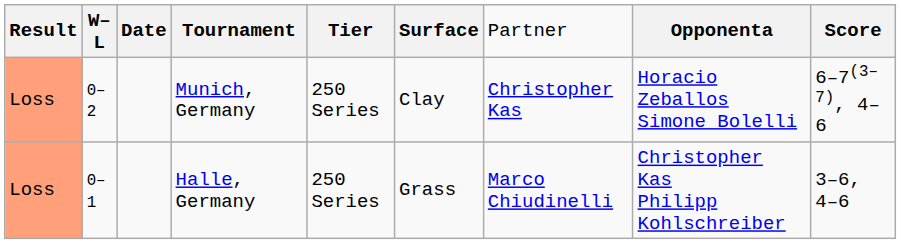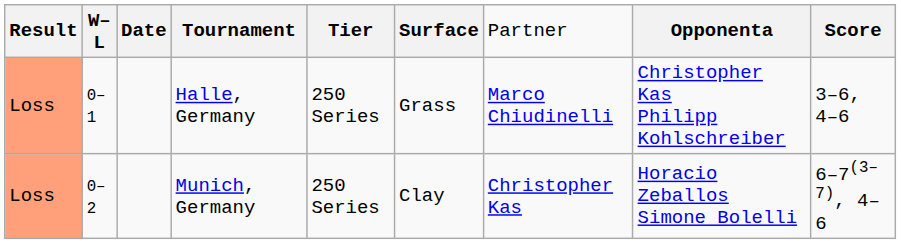rows swapped: Halle, Germany <-> Munich, Germany
